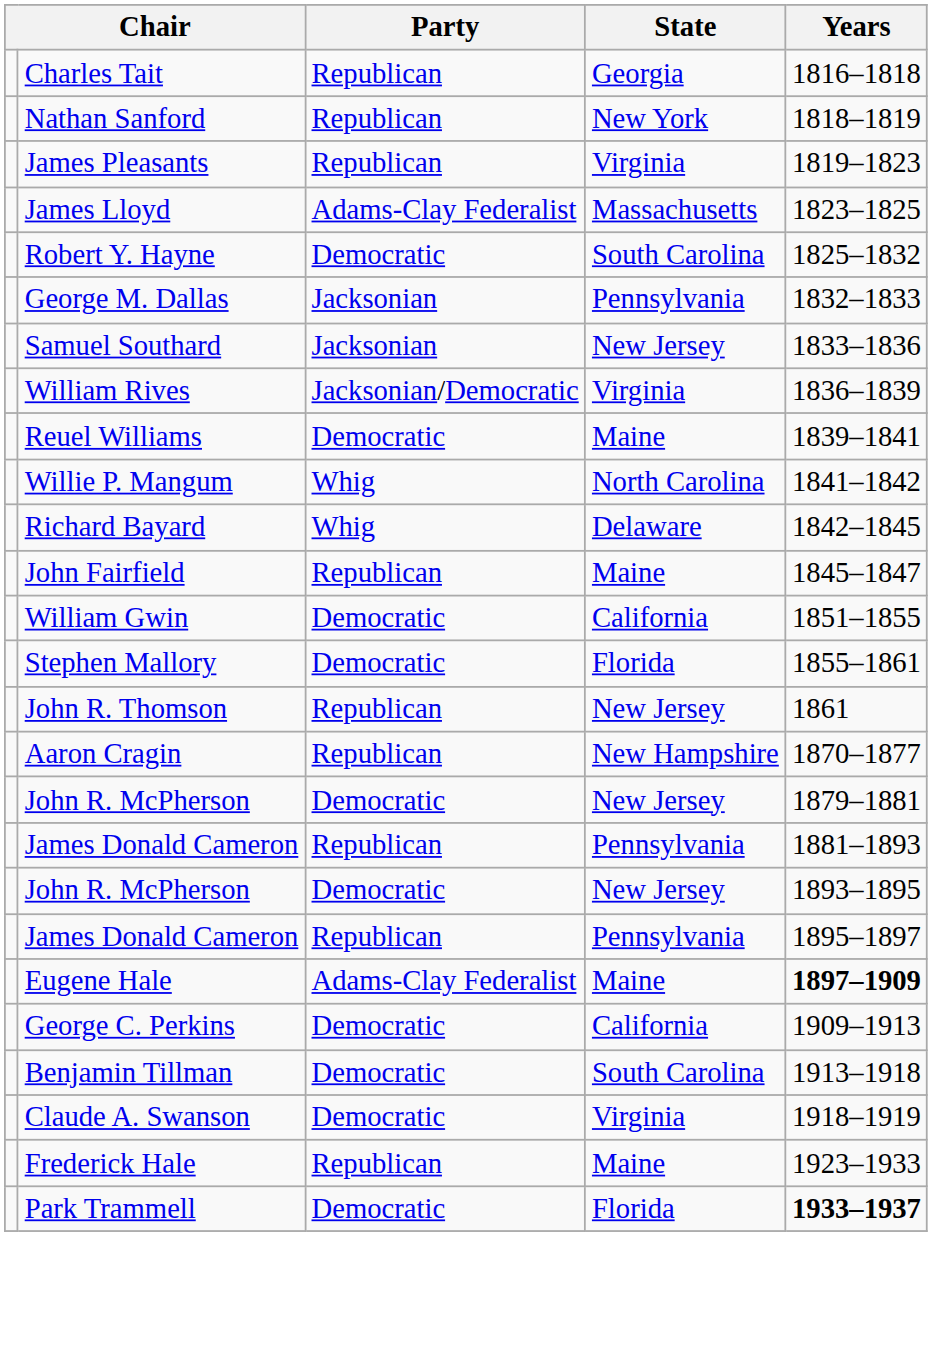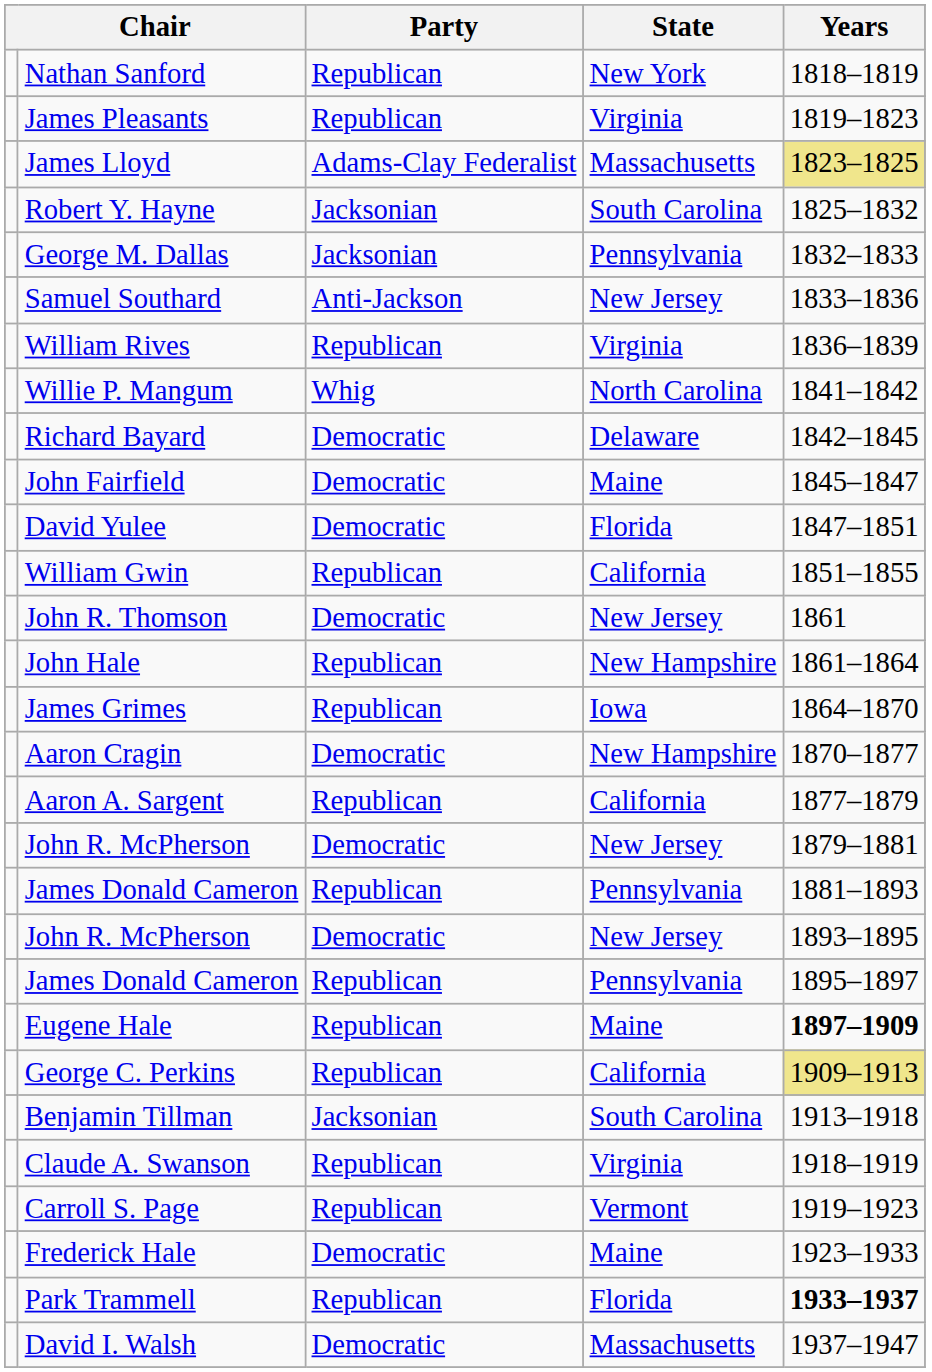- row: Charles Tait | Republican | Georgia | 1816–1818
James Lloyd | Years: no background -> khaki background
Robert Y. Hayne | Party: Democratic -> Jacksonian
Samuel Southard | Party: Jacksonian -> Anti-Jackson
William Rives | Party: Jacksonian/Democratic -> Republican
- row: Reuel Williams | Democratic | Maine | 1839–1841
Richard Bayard | Party: Whig -> Democratic
John Fairfield | Party: Republican -> Democratic
+ row: David Yulee | Democratic | Florida | 1847–1851
William Gwin | Party: Democratic -> Republican
- row: Stephen Mallory | Democratic | Florida | 1855–1861
John R. Thomson | Party: Republican -> Democratic
+ row: John Hale | Republican | New Hampshire | 1861–1864
+ row: James Grimes | Republican | Iowa | 1864–1870
Aaron Cragin | Party: Republican -> Democratic
+ row: Aaron A. Sargent | Republican | California | 1877–1879
Eugene Hale | Party: Adams-Clay Federalist -> Republican
George C. Perkins | Party: Democratic -> Republican
George C. Perkins | Years: no background -> khaki background
Benjamin Tillman | Party: Democratic -> Jacksonian
Claude A. Swanson | Party: Democratic -> Republican
+ row: Carroll S. Page | Republican | Vermont | 1919–1923
Frederick Hale | Party: Republican -> Democratic
Park Trammell | Party: Democratic -> Republican
+ row: David I. Walsh | Democratic | Massachusetts | 1937–1947
